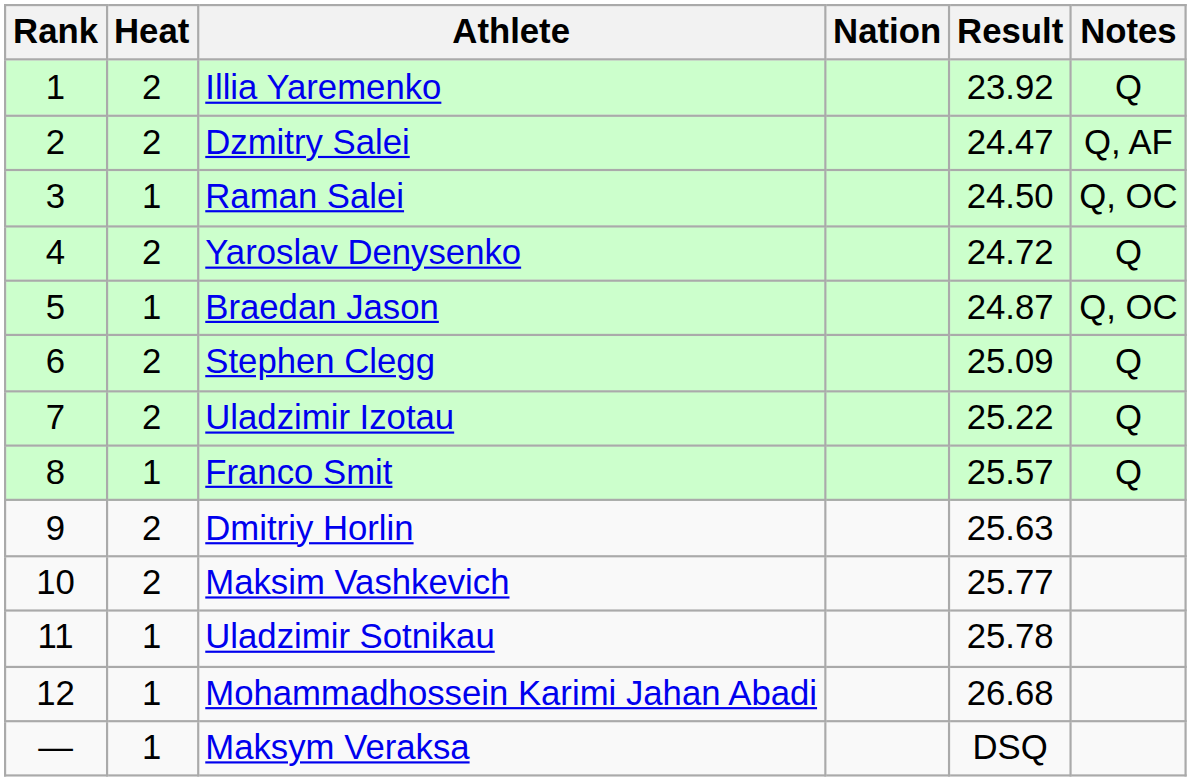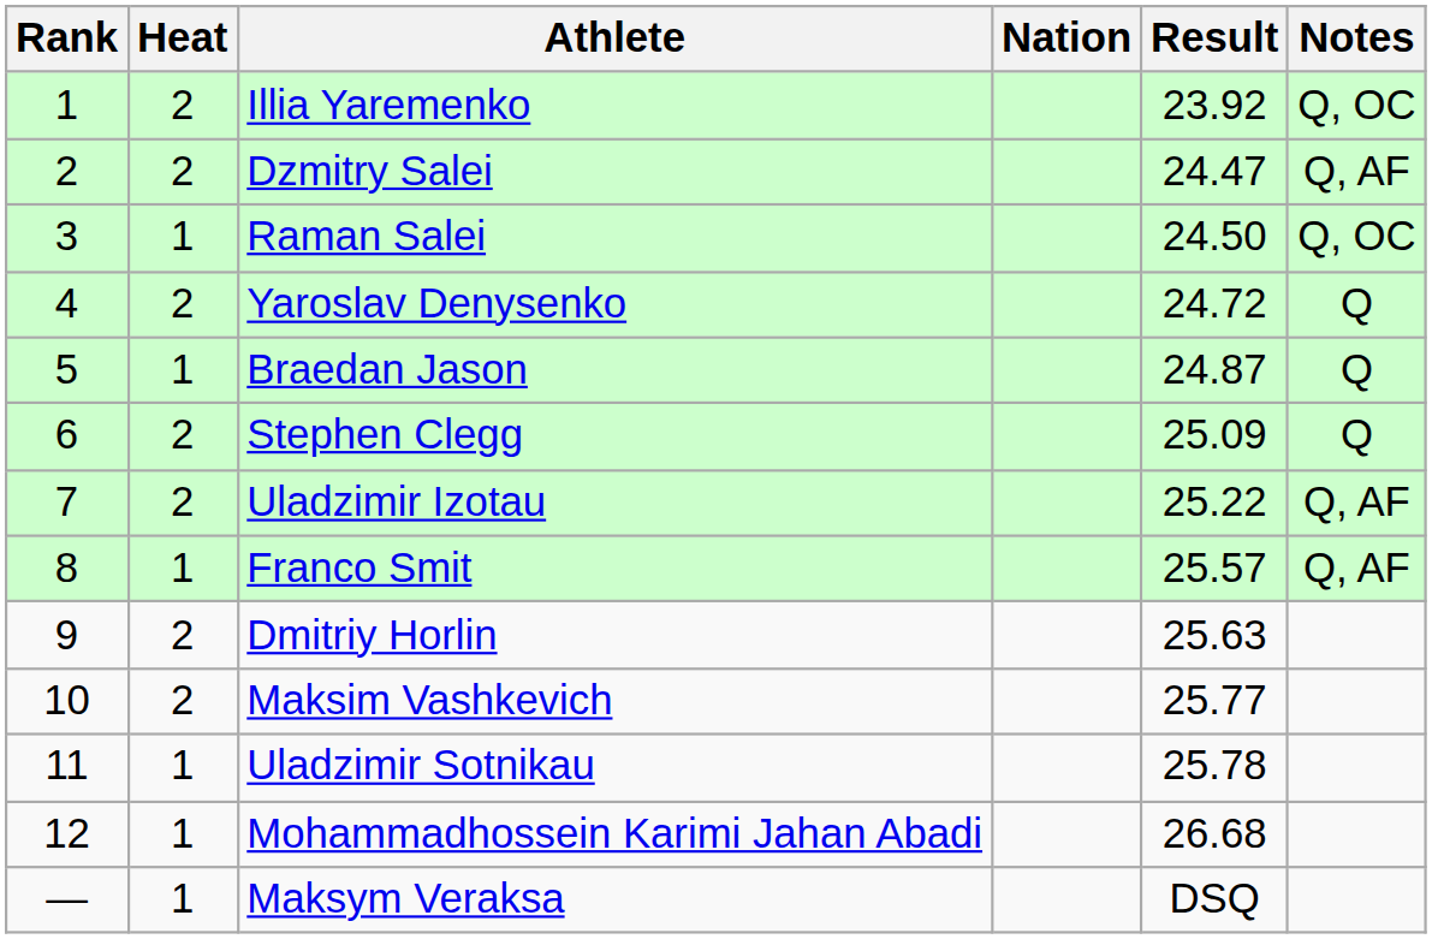Illia Yaremenko | Notes: Q -> Q, OC
Braedan Jason | Notes: Q, OC -> Q
Uladzimir Izotau | Notes: Q -> Q, AF
Franco Smit | Notes: Q -> Q, AF
